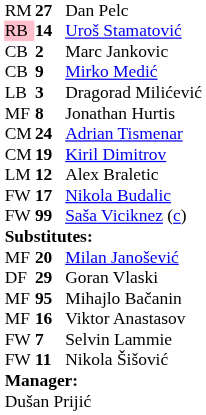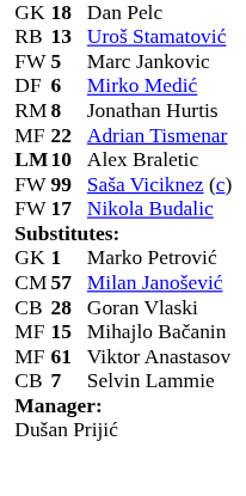Dan Pelc | column 1: RM -> GK
Dan Pelc | column 2: 27 -> 18
Uroš Stamatović | column 1: pink background -> no background
Uroš Stamatović | column 2: 14 -> 13
Marc Jankovic | column 1: CB -> FW
Marc Jankovic | column 2: 2 -> 5
Mirko Medić | column 1: CB -> DF
Mirko Medić | column 2: 9 -> 6
- row: LB | 3 | Dragorad Milićević
Jonathan Hurtis | column 1: MF -> RM
Adrian Tismenar | column 1: CM -> MF
Adrian Tismenar | column 2: 24 -> 22
- row: CM | 19 | Kiril Dimitrov
Alex Braletic | column 1: normal -> bold
Alex Braletic | column 2: 12 -> 10
rows swapped: Nikola Budalic <-> Saša Viciknez (c)
+ row: GK | 1 | Marko Petrović
Milan Janošević | column 1: MF -> CM
Milan Janošević | column 2: 20 -> 57
Goran Vlaski | column 1: DF -> CB
Goran Vlaski | column 2: 29 -> 28
Mihajlo Bačanin | column 2: 95 -> 15
Viktor Anastasov | column 2: 16 -> 61
Selvin Lammie | column 1: FW -> CB
- row: FW | 11 | Nikola Šišović
